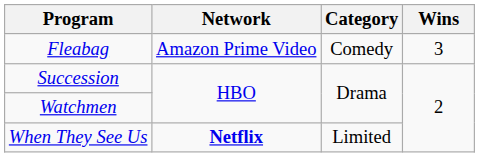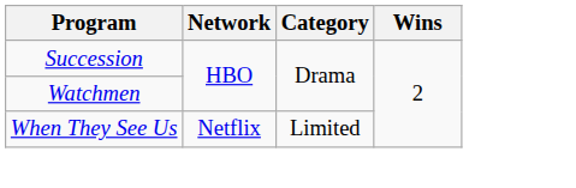- row: Fleabag | Amazon Prime Video | Comedy | 3
When They See Us | Network: bold -> normal
